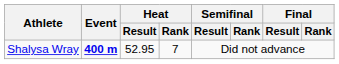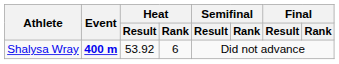Shalysa Wray | Heat / Result: 52.95 -> 53.92
Shalysa Wray | Heat / Rank: 7 -> 6
